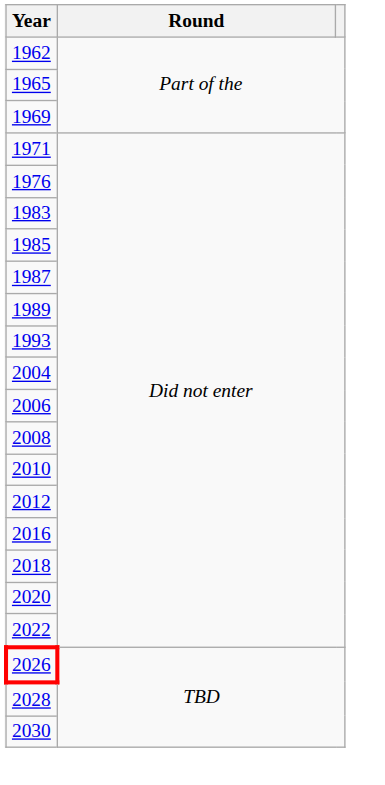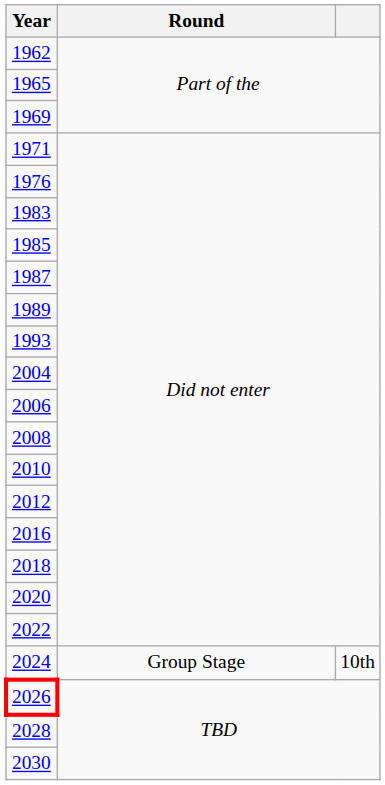+ row: 2024 | Group Stage | 10th
